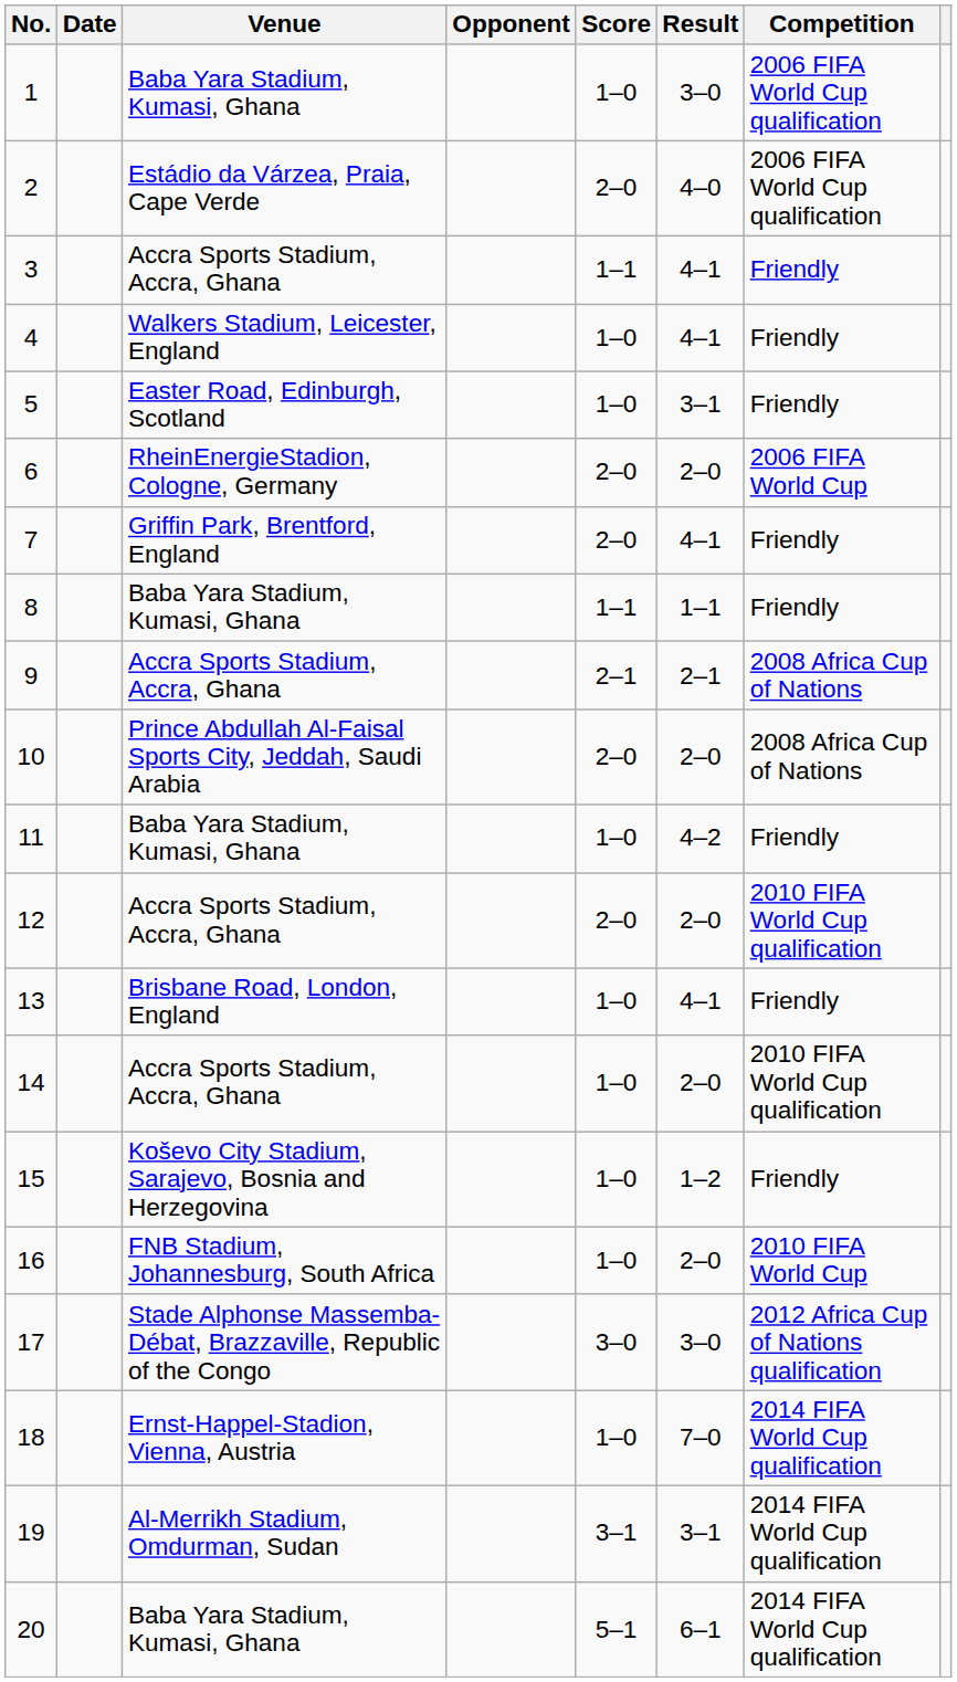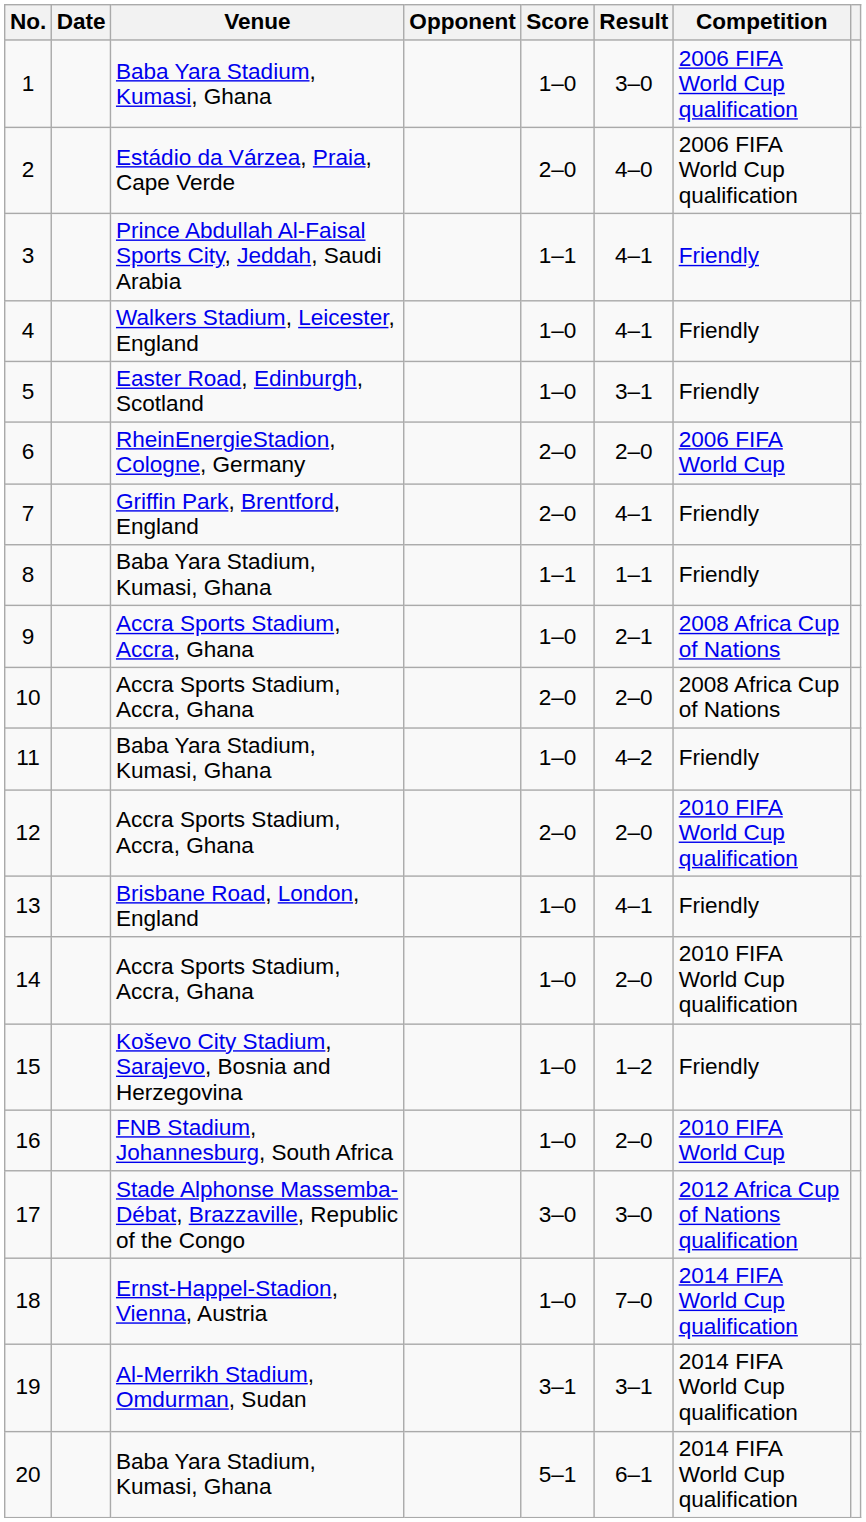3 | Venue: Accra Sports Stadium, Accra, Ghana -> Prince Abdullah Al-Faisal Sports City, Jeddah, Saudi Arabia
9 | Score: 2–1 -> 1–0
10 | Venue: Prince Abdullah Al-Faisal Sports City, Jeddah, Saudi Arabia -> Accra Sports Stadium, Accra, Ghana
